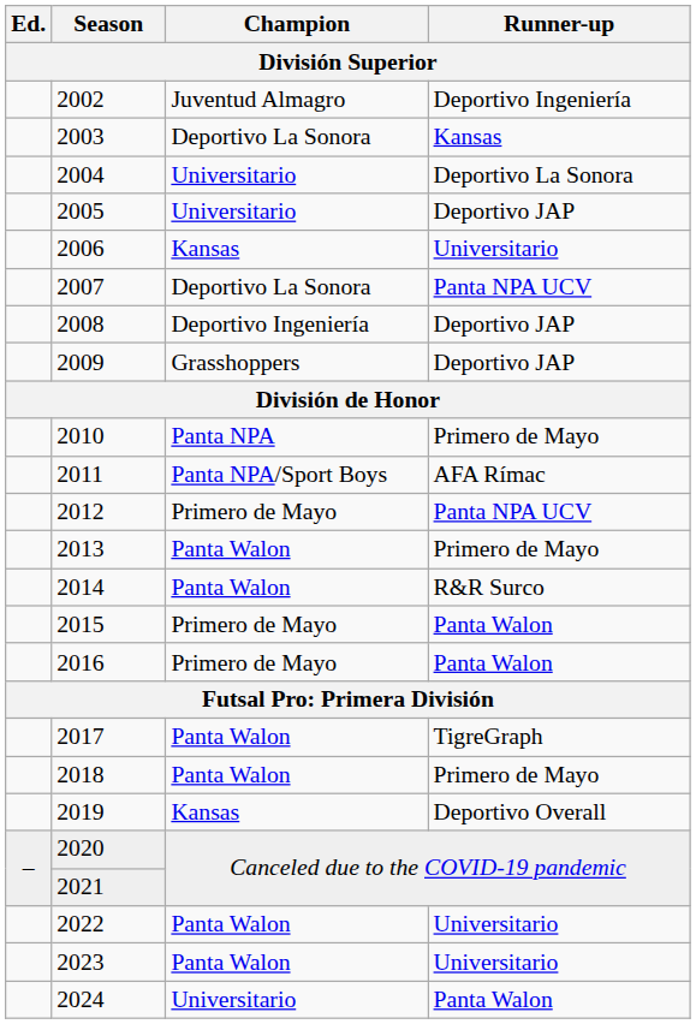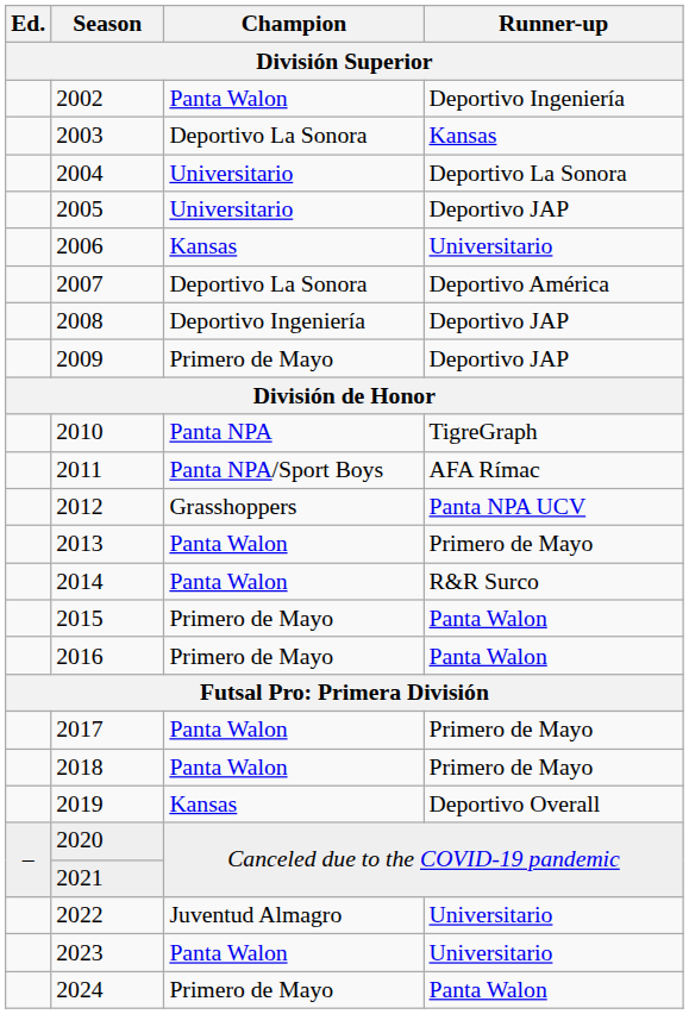2002 | Champion: Juventud Almagro -> Panta Walon
2007 | Runner-up: Panta NPA UCV -> Deportivo América
2009 | Champion: Grasshoppers -> Primero de Mayo
2010 | Runner-up: Primero de Mayo -> TigreGraph
2012 | Champion: Primero de Mayo -> Grasshoppers
2017 | Runner-up: TigreGraph -> Primero de Mayo
2022 | Champion: Panta Walon -> Juventud Almagro
2024 | Champion: Universitario -> Primero de Mayo
